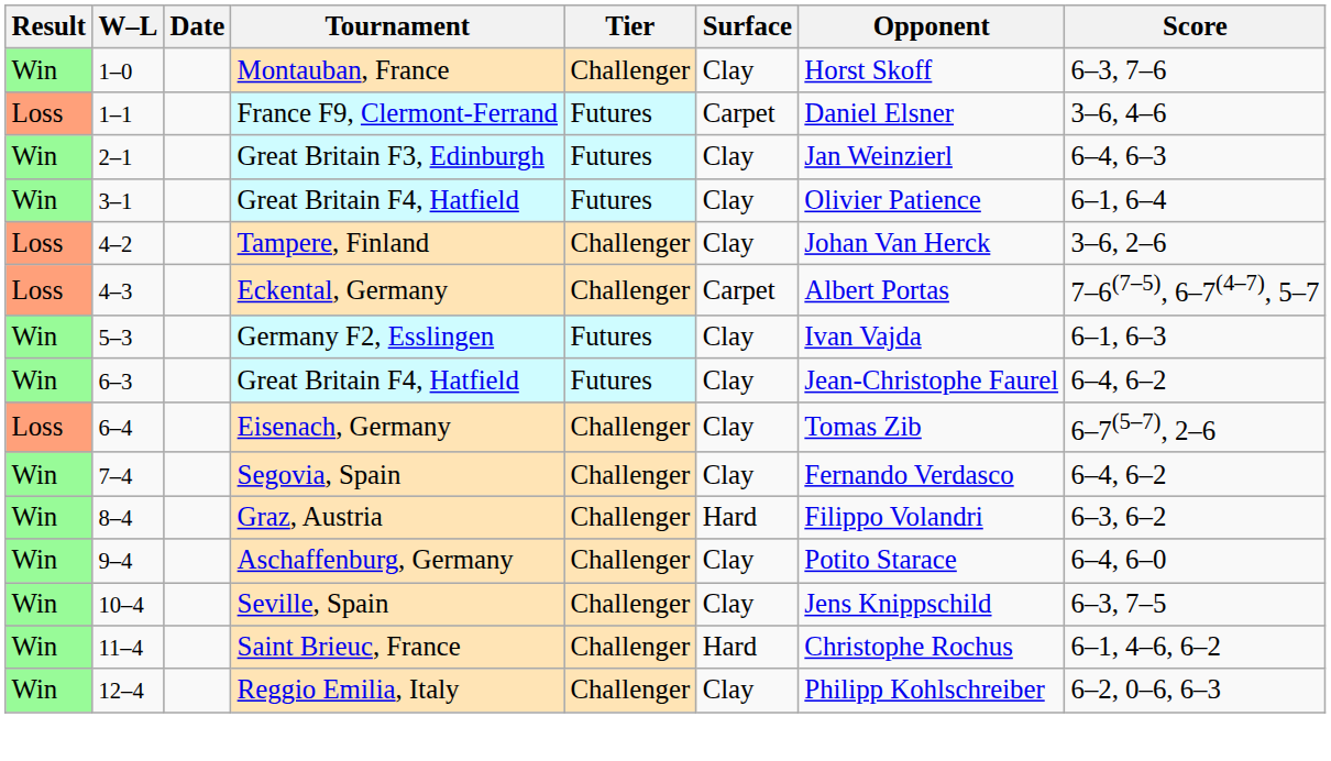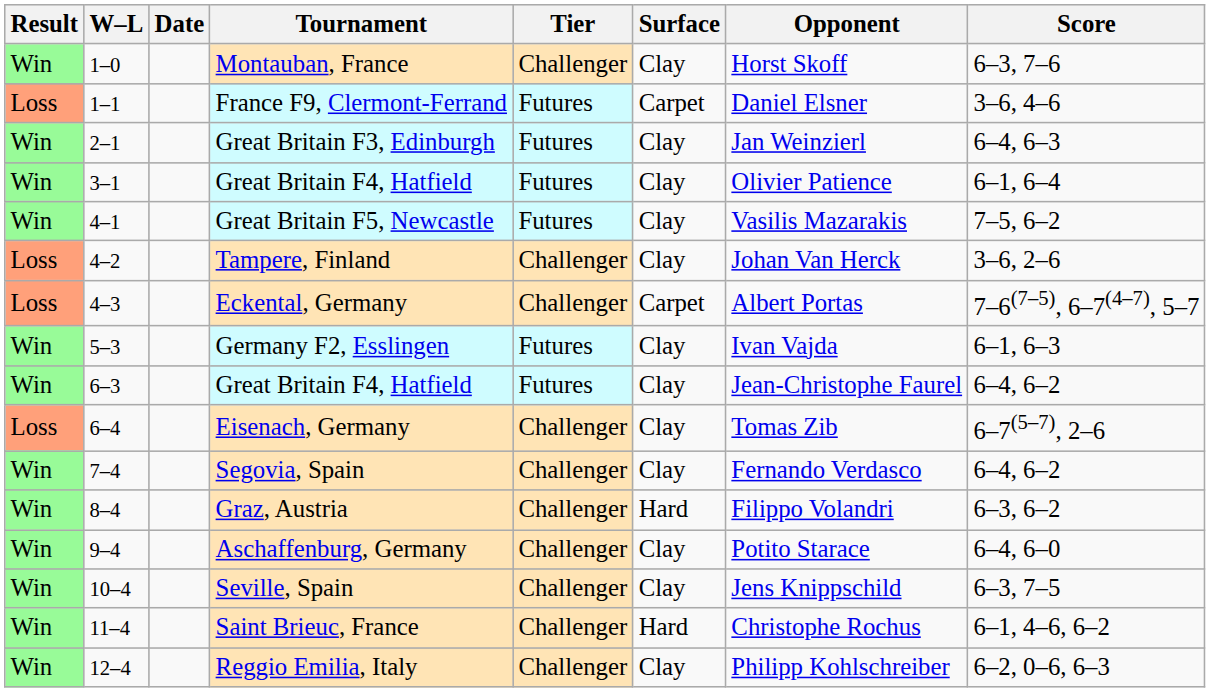+ row: Win | 4–1 | Great Britain F5, Newcastle | Futures | Clay | Vasilis Mazarakis | 7–5, 6–2
